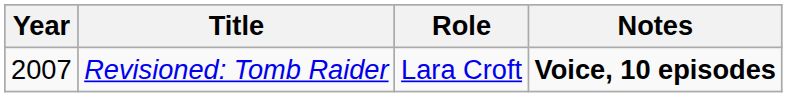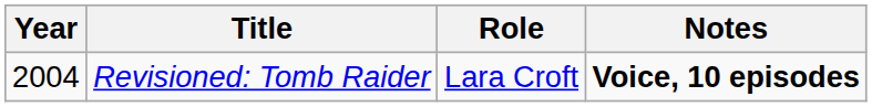Revisioned: Tomb Raider | Year: 2007 -> 2004
